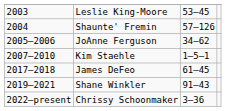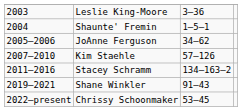Leslie King-Moore | column 3: 53–45 -> 3–36
Shaunte' Fremin | column 3: 57–126 -> 1–5–1
Kim Staehle | column 3: 1–5–1 -> 57–126
+ row: 2011–2016 | Stacey Schramm | 134–163–2
- row: 2017–2018 | James DeFeo | 61–45
Chrissy Schoonmaker | column 3: 3–36 -> 53–45
